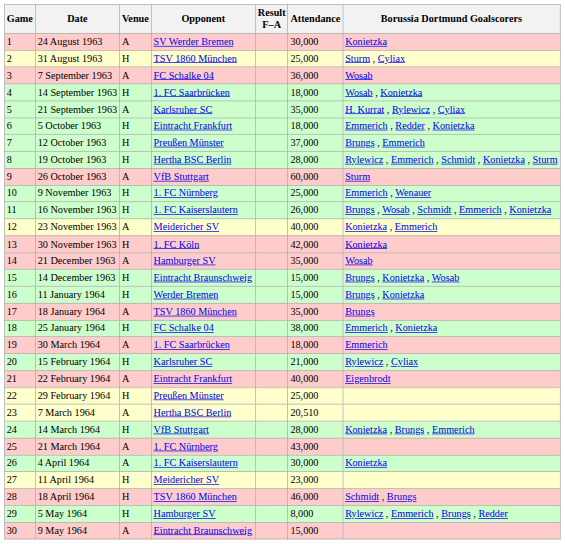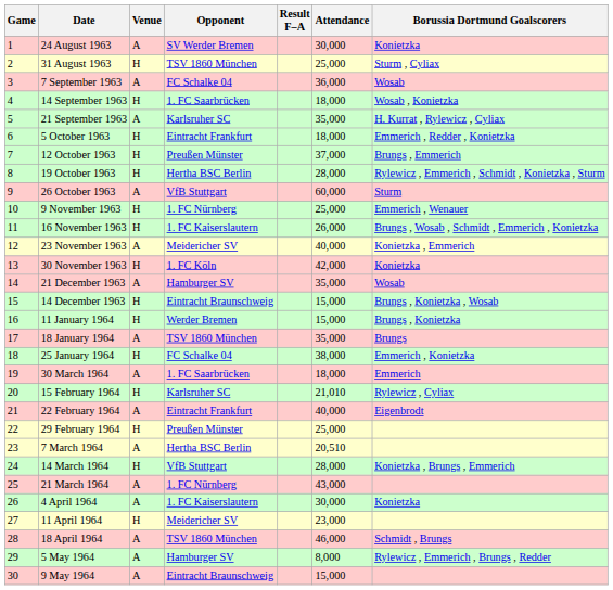15 February 1964 | Attendance: 21,000 -> 21,010
18 April 1964 | Venue: H -> A
5 May 1964 | Venue: H -> A
